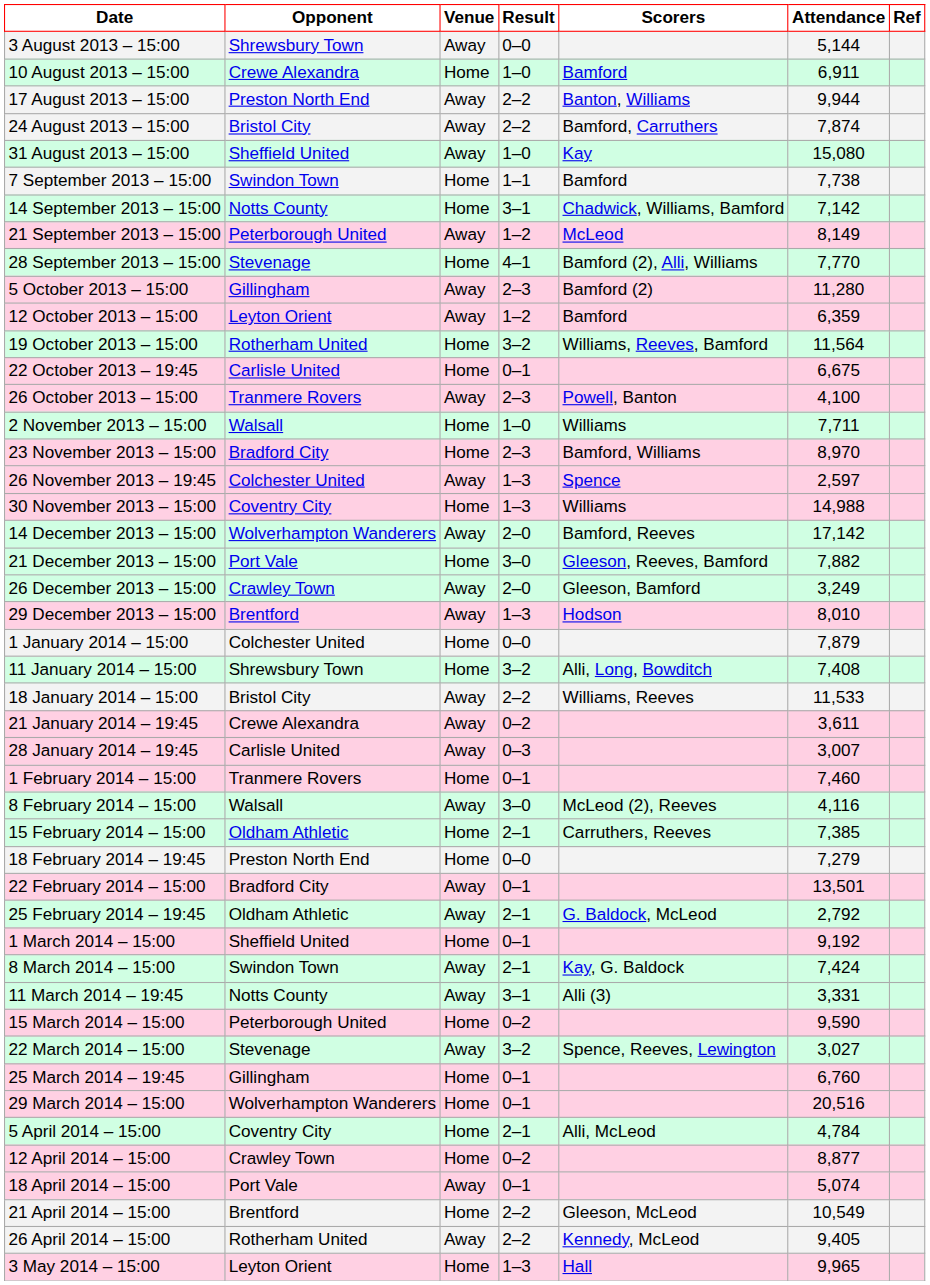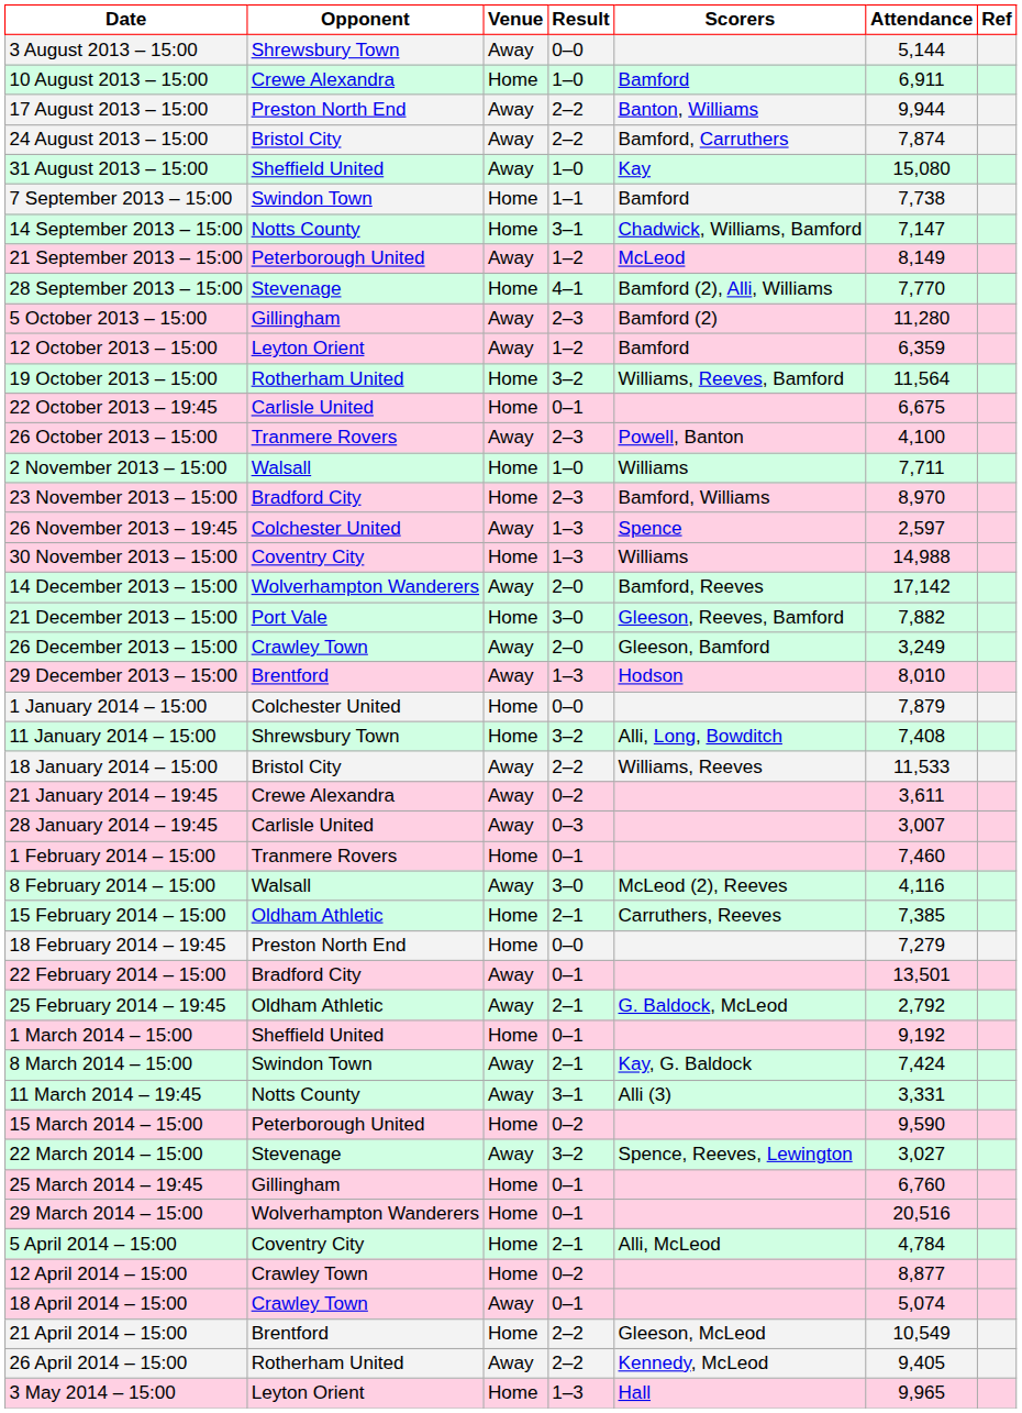14 September 2013 – 15:00 | Attendance: 7,142 -> 7,147
18 April 2014 – 15:00 | Opponent: Port Vale -> Crawley Town
